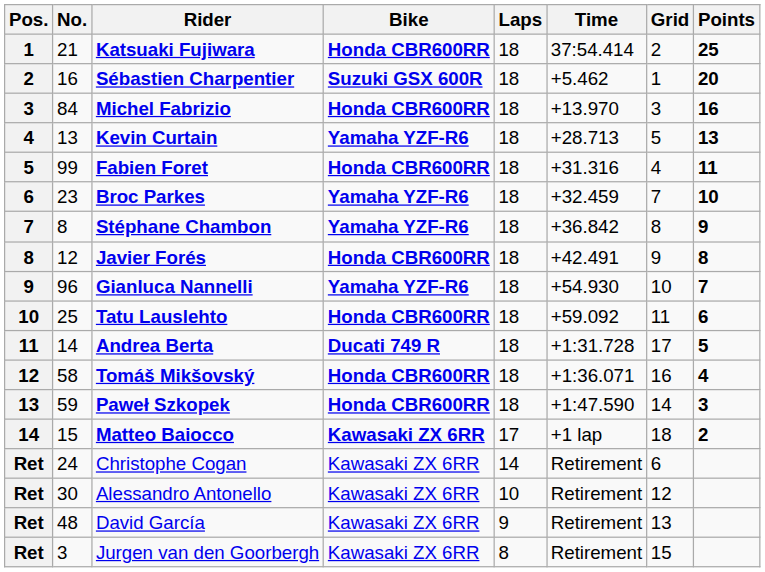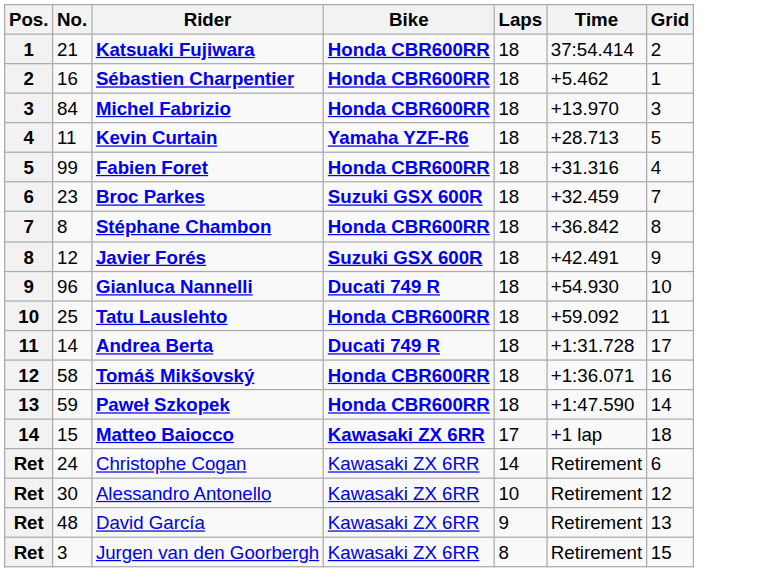- column: Points | 25 | 20 | 16 | 13 | 11 | 10 | 9 | 8 | 7 | 6 | 5 | 4 | 3 | 2
Sébastien Charpentier | Bike: Suzuki GSX 600R -> Honda CBR600RR
Kevin Curtain | No.: 13 -> 11
Broc Parkes | Bike: Yamaha YZF-R6 -> Suzuki GSX 600R
Stéphane Chambon | Bike: Yamaha YZF-R6 -> Honda CBR600RR
Javier Forés | Bike: Honda CBR600RR -> Suzuki GSX 600R
Gianluca Nannelli | Bike: Yamaha YZF-R6 -> Ducati 749 R
